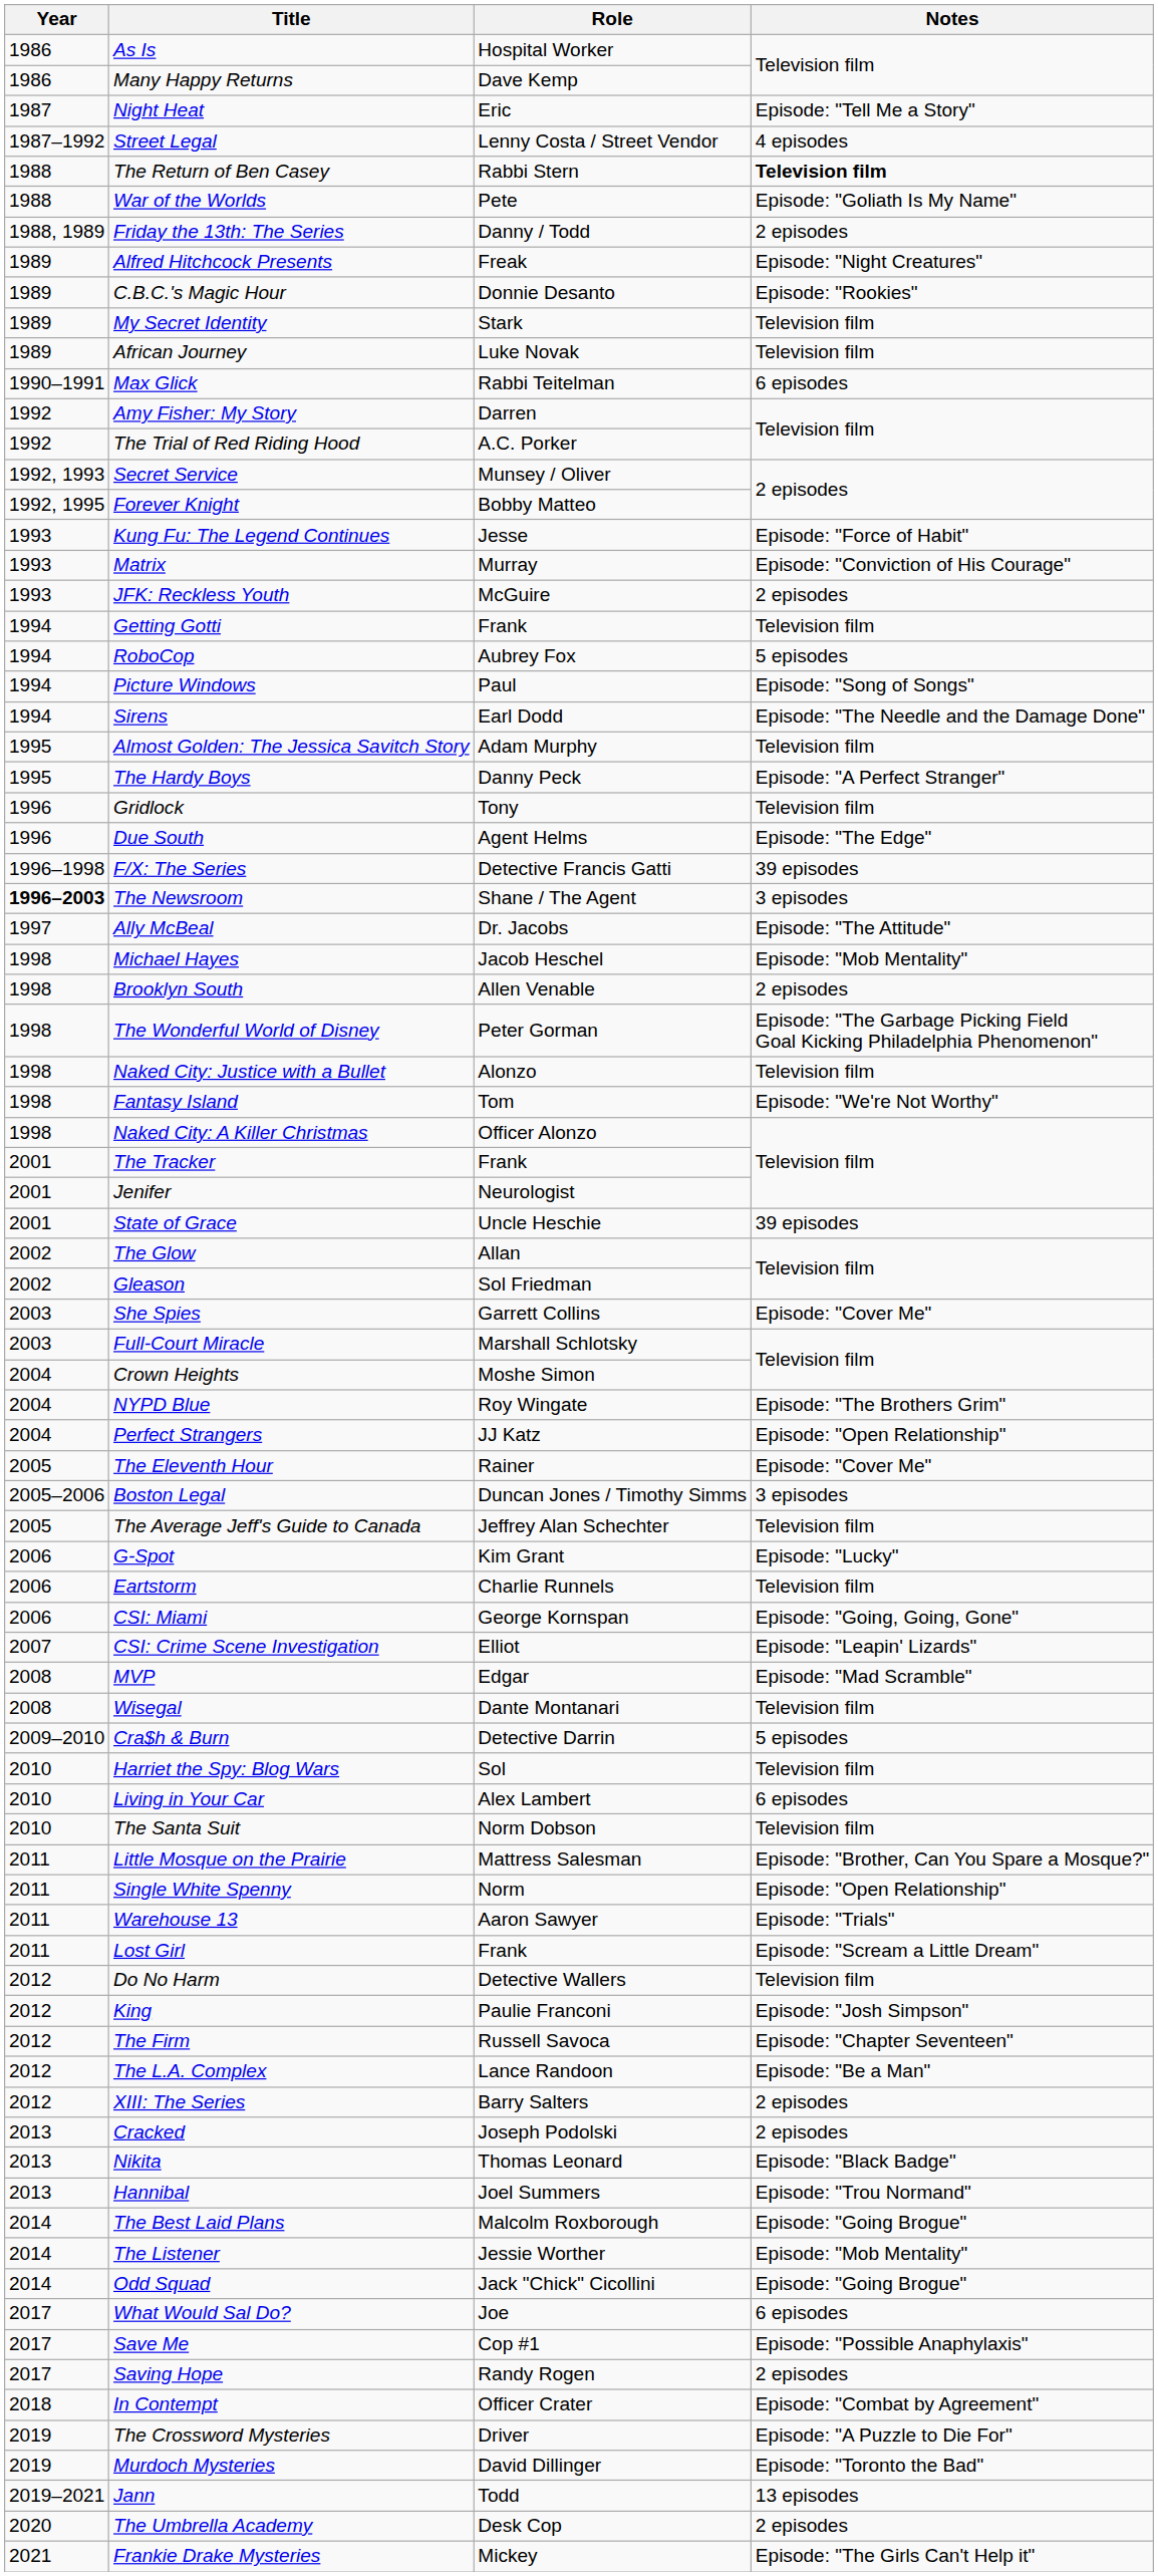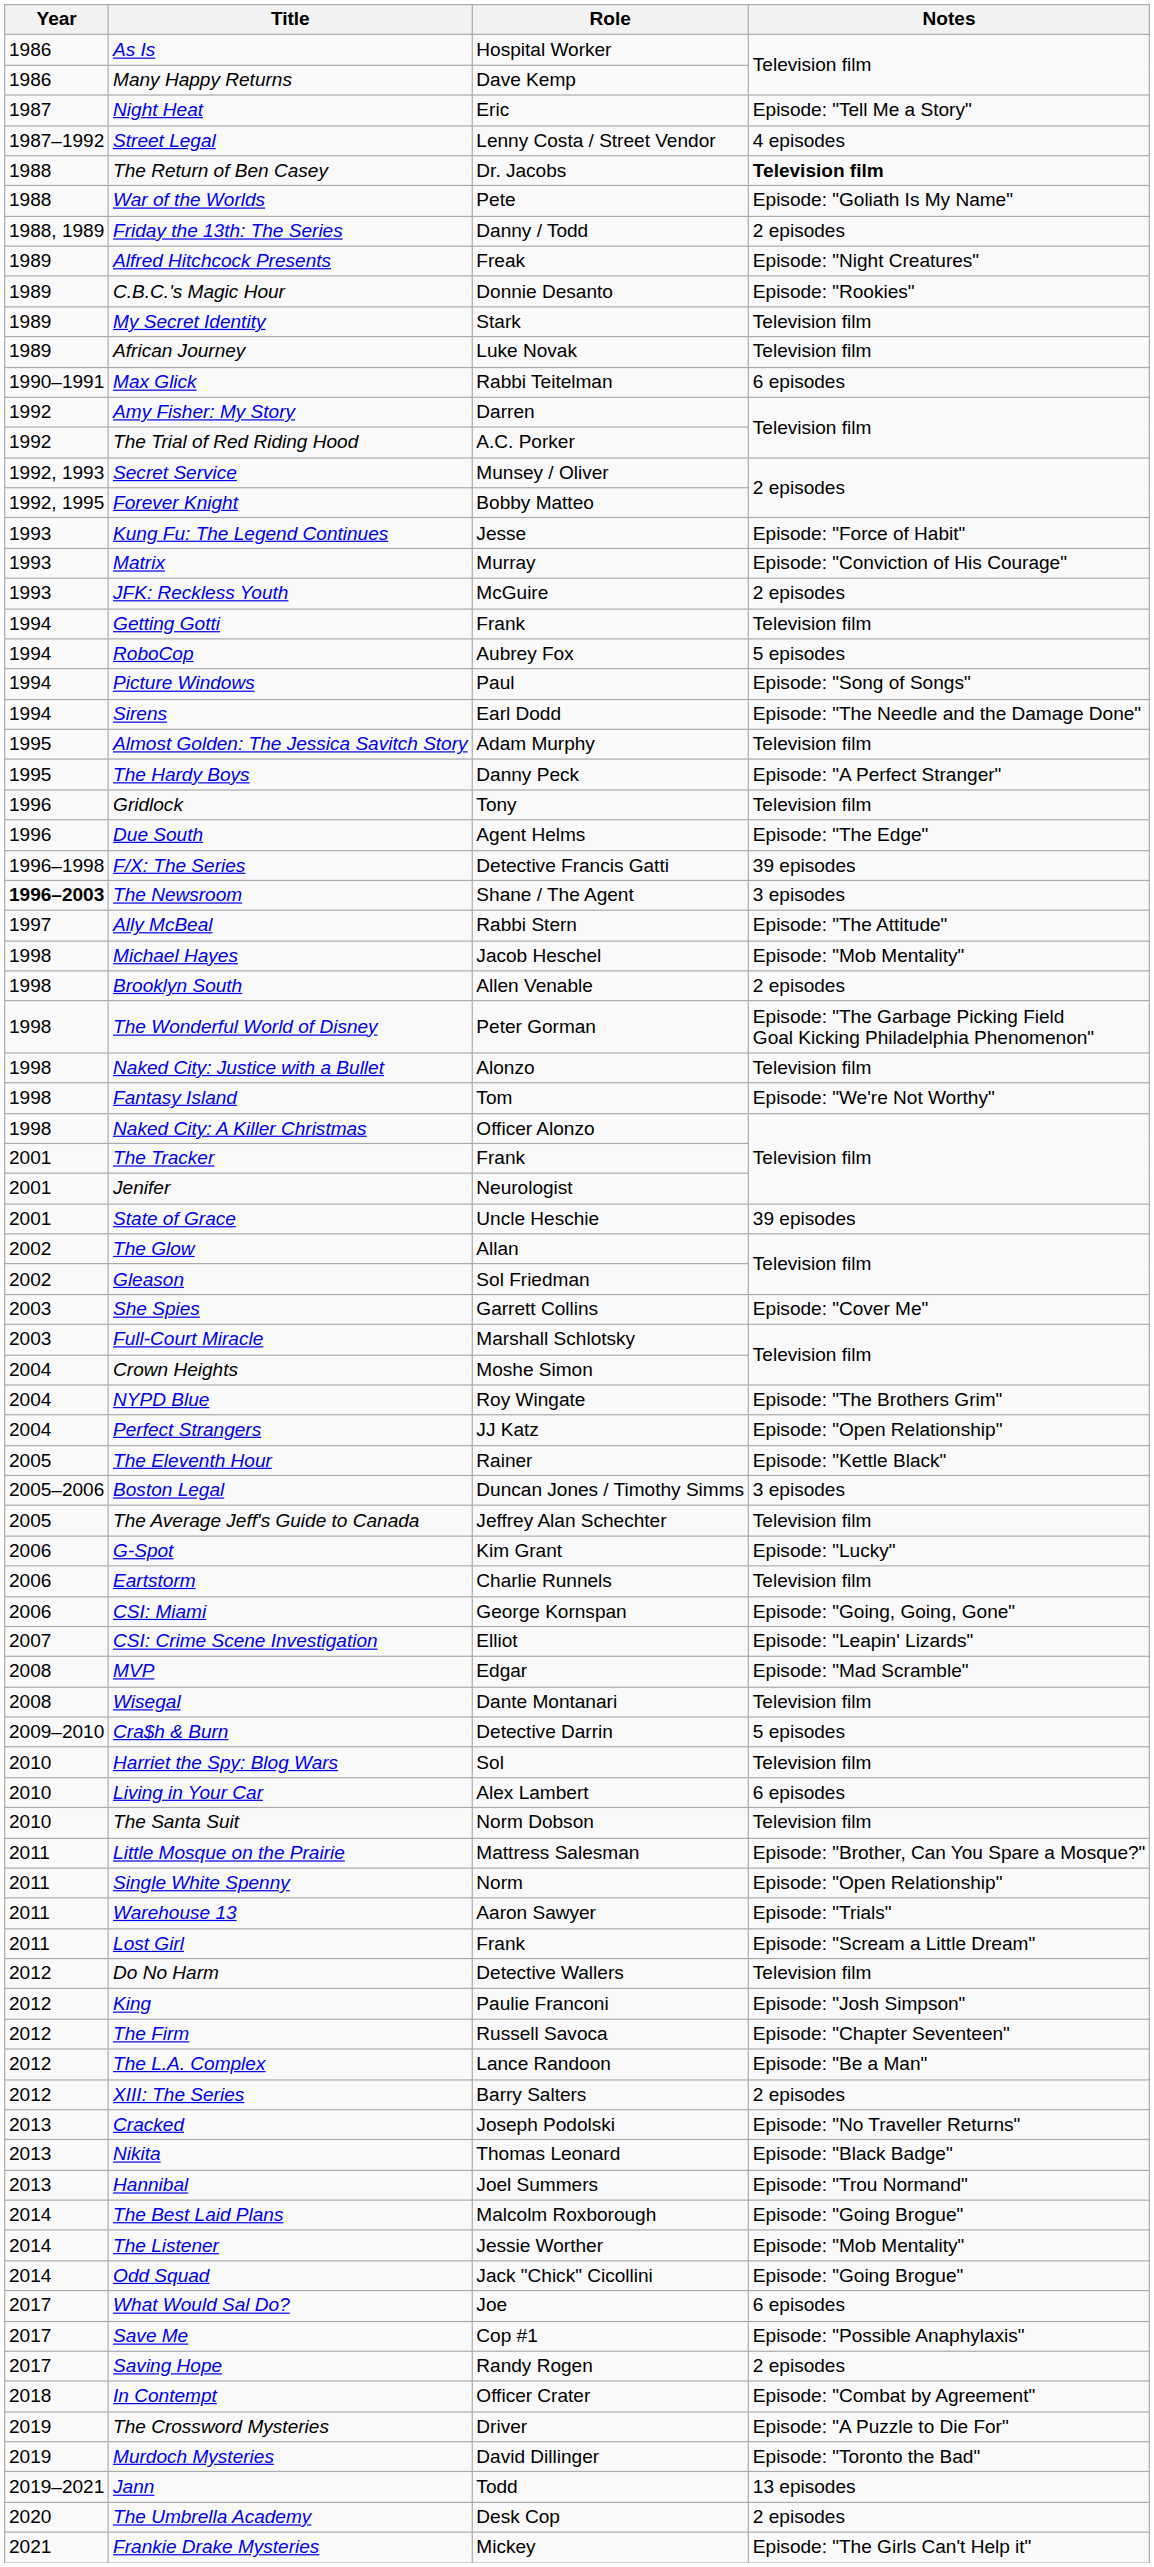The Return of Ben Casey | Role: Rabbi Stern -> Dr. Jacobs
Ally McBeal | Role: Dr. Jacobs -> Rabbi Stern
The Eleventh Hour | Notes: Episode: "Cover Me" -> Episode: "Kettle Black"
Cracked | Notes: 2 episodes -> Episode: "No Traveller Returns"
